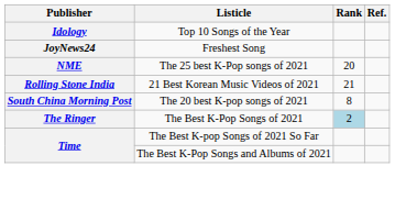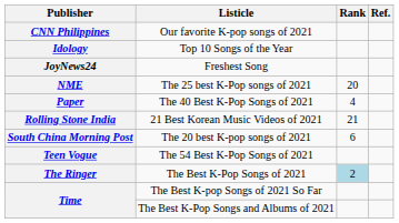+ row: CNN Philippines | Our favorite K-pop songs of 2021
+ row: Paper | The 40 Best K-Pop Songs of 2021 | 4
South China Morning Post | Rank: 8 -> 6
+ row: Teen Vogue | The 54 Best K-Pop Songs of 2021
